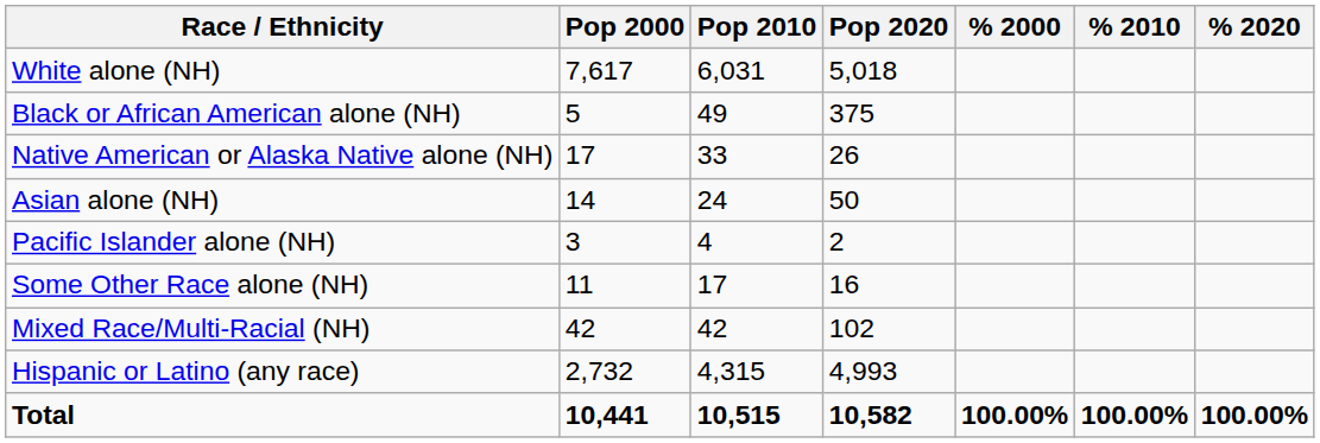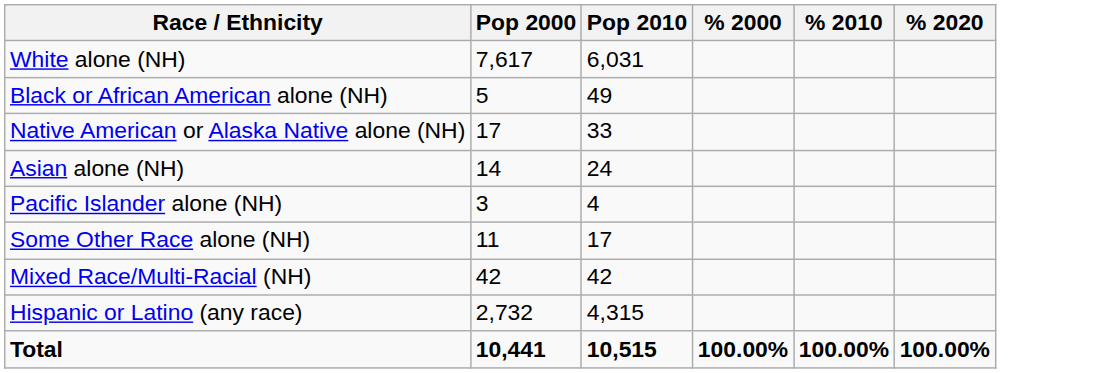- column: Pop 2020 | 5,018 | 375 | 26 | 50 | 2 | 16 | 102 | 4,993 | 10,582
